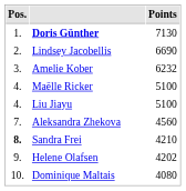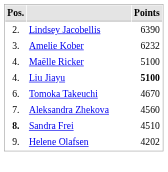- row: 1. | Doris Günther | 7130
Lindsey Jacobellis | Points: 6690 -> 6390
Liu Jiayu | Points: normal -> bold
+ row: 6. | Tomoka Takeuchi | 4670
Sandra Frei | Points: 4210 -> 4510
- row: 10. | Dominique Maltais | 4080
